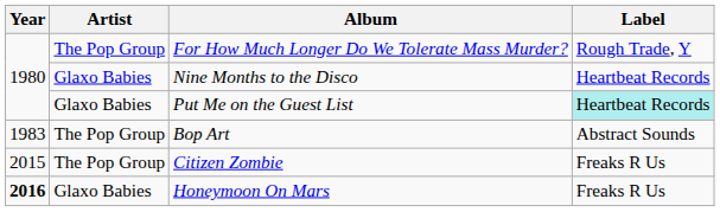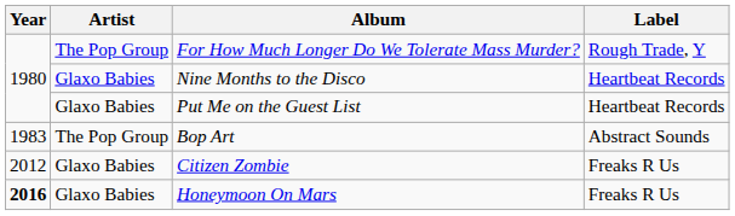Put Me on the Guest List | Label: paleturquoise background -> no background
Citizen Zombie | Year: 2015 -> 2012
Citizen Zombie | Artist: The Pop Group -> Glaxo Babies
